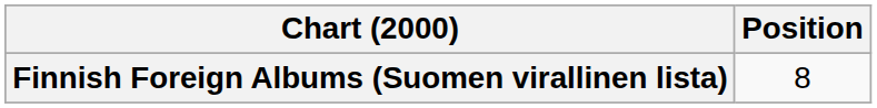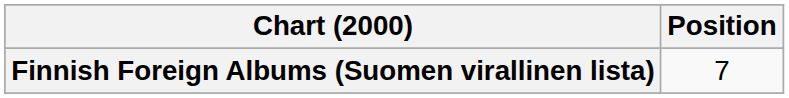Finnish Foreign Albums (Suomen virallinen lista) | Position: 8 -> 7
